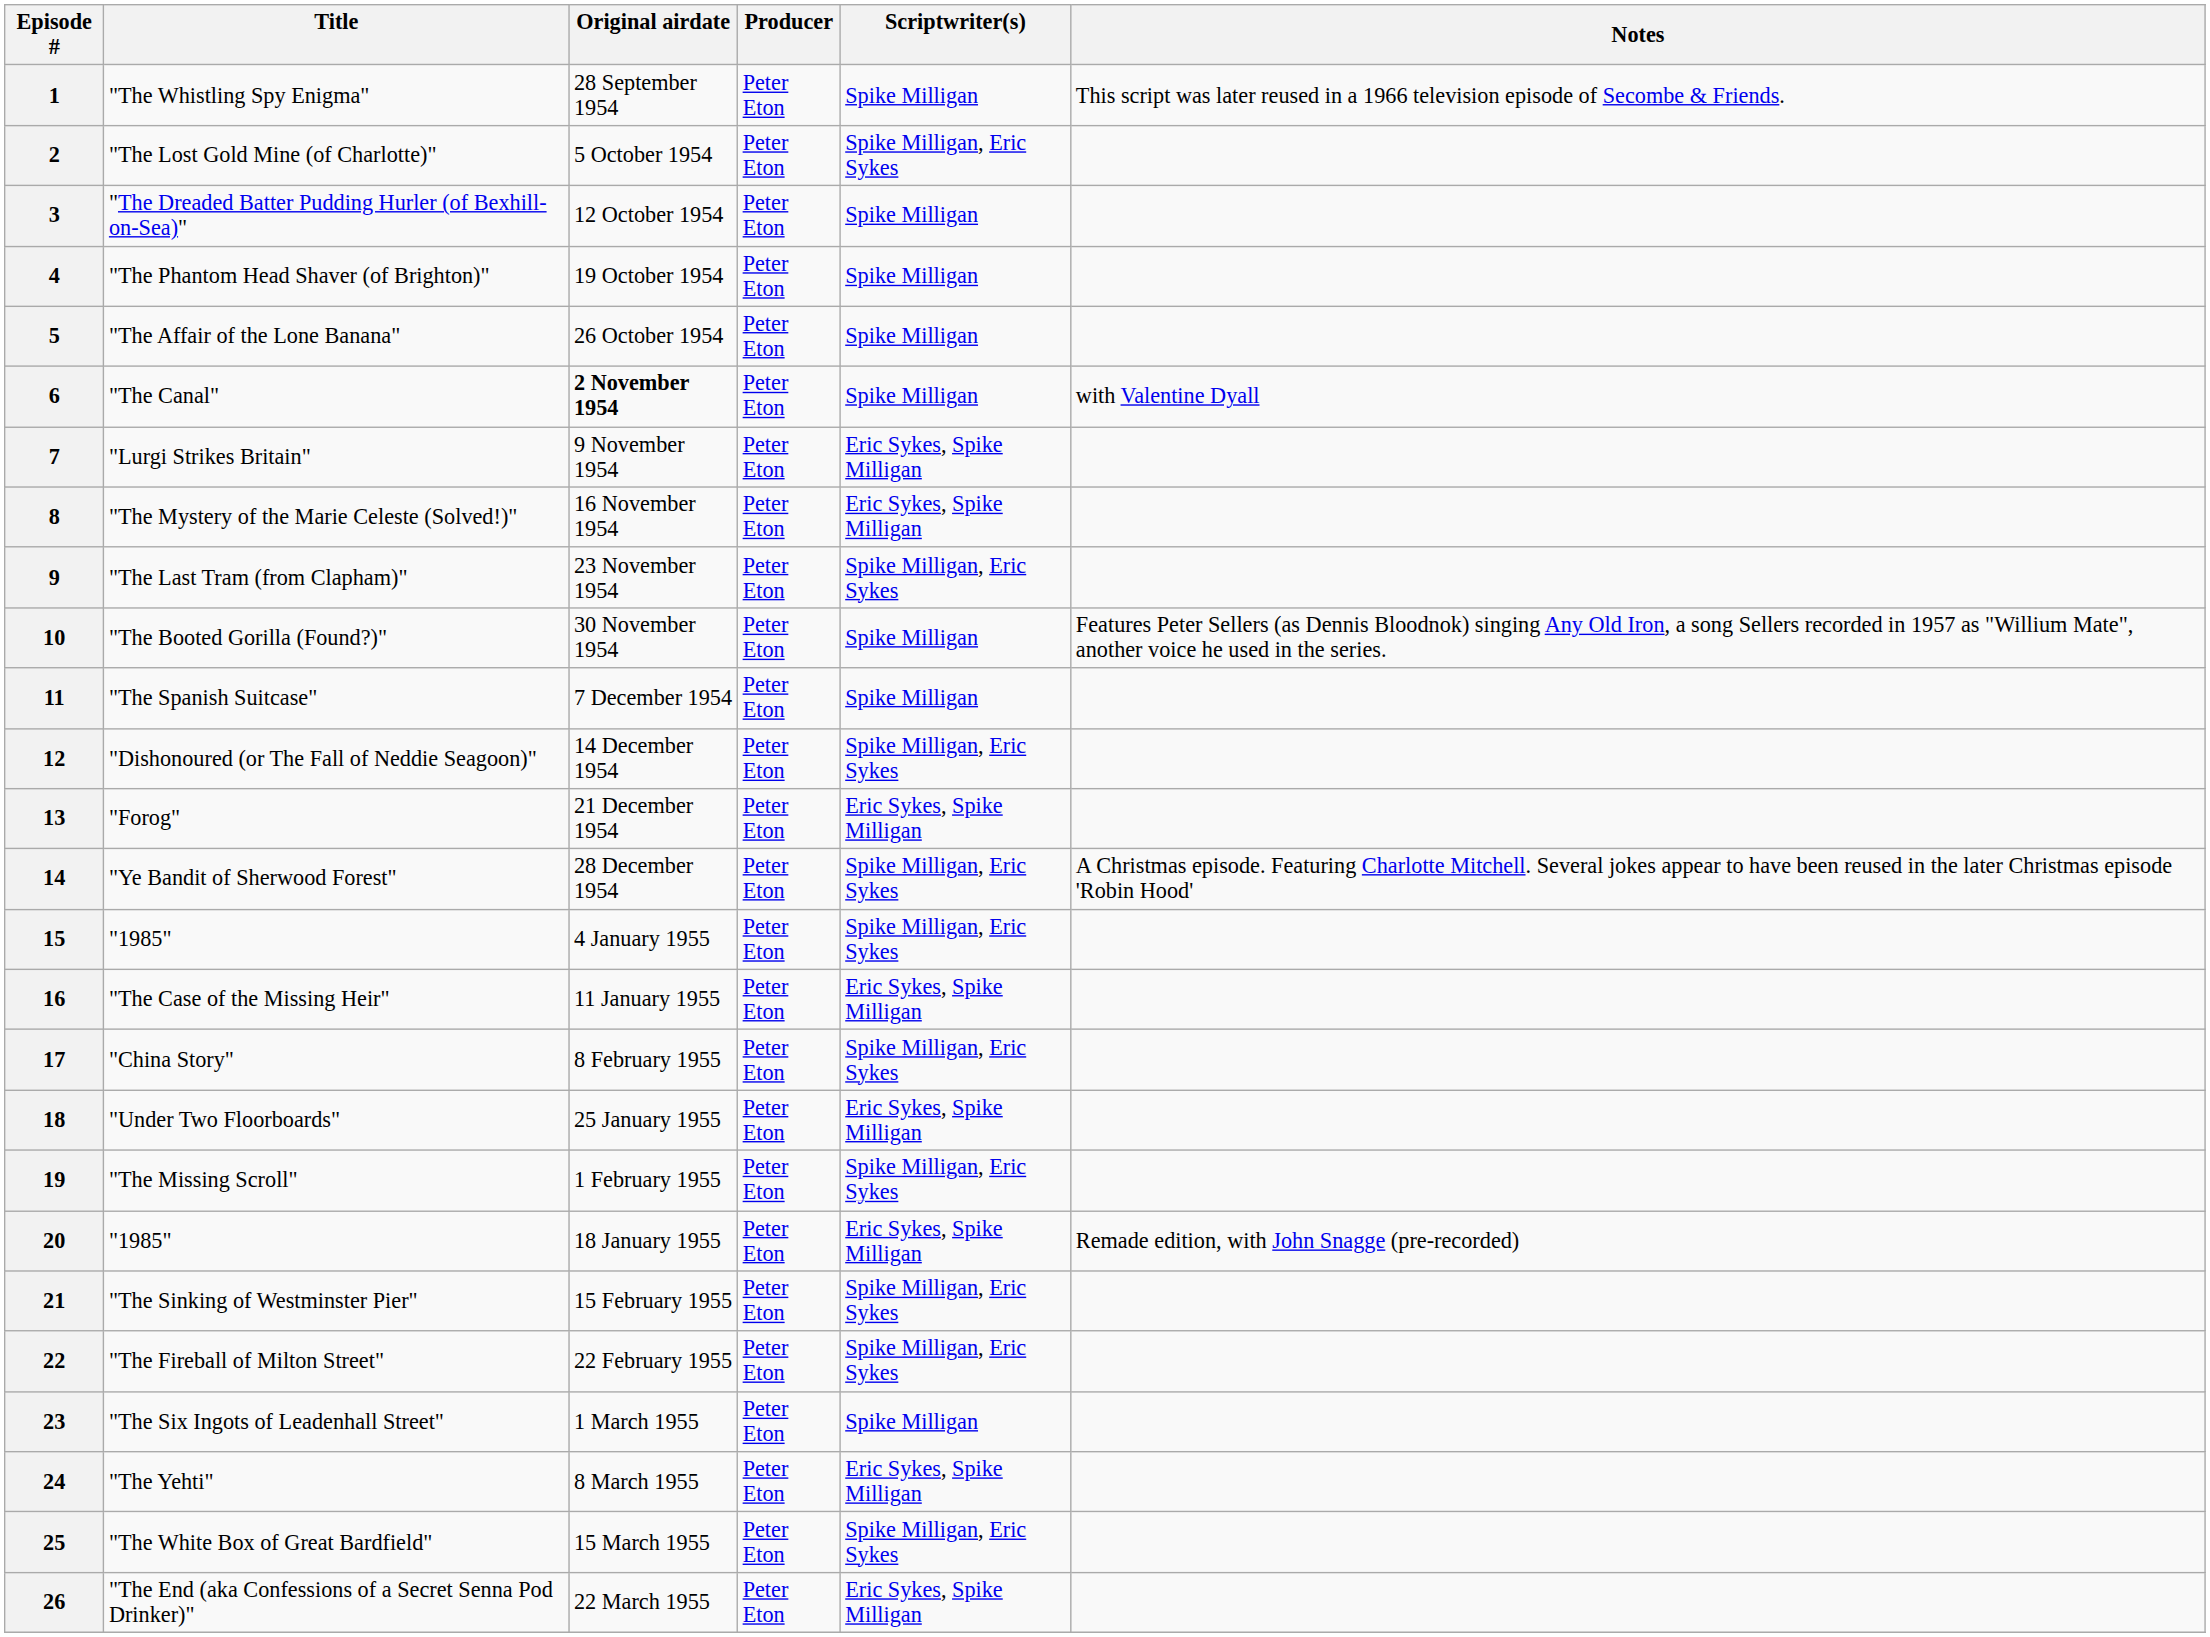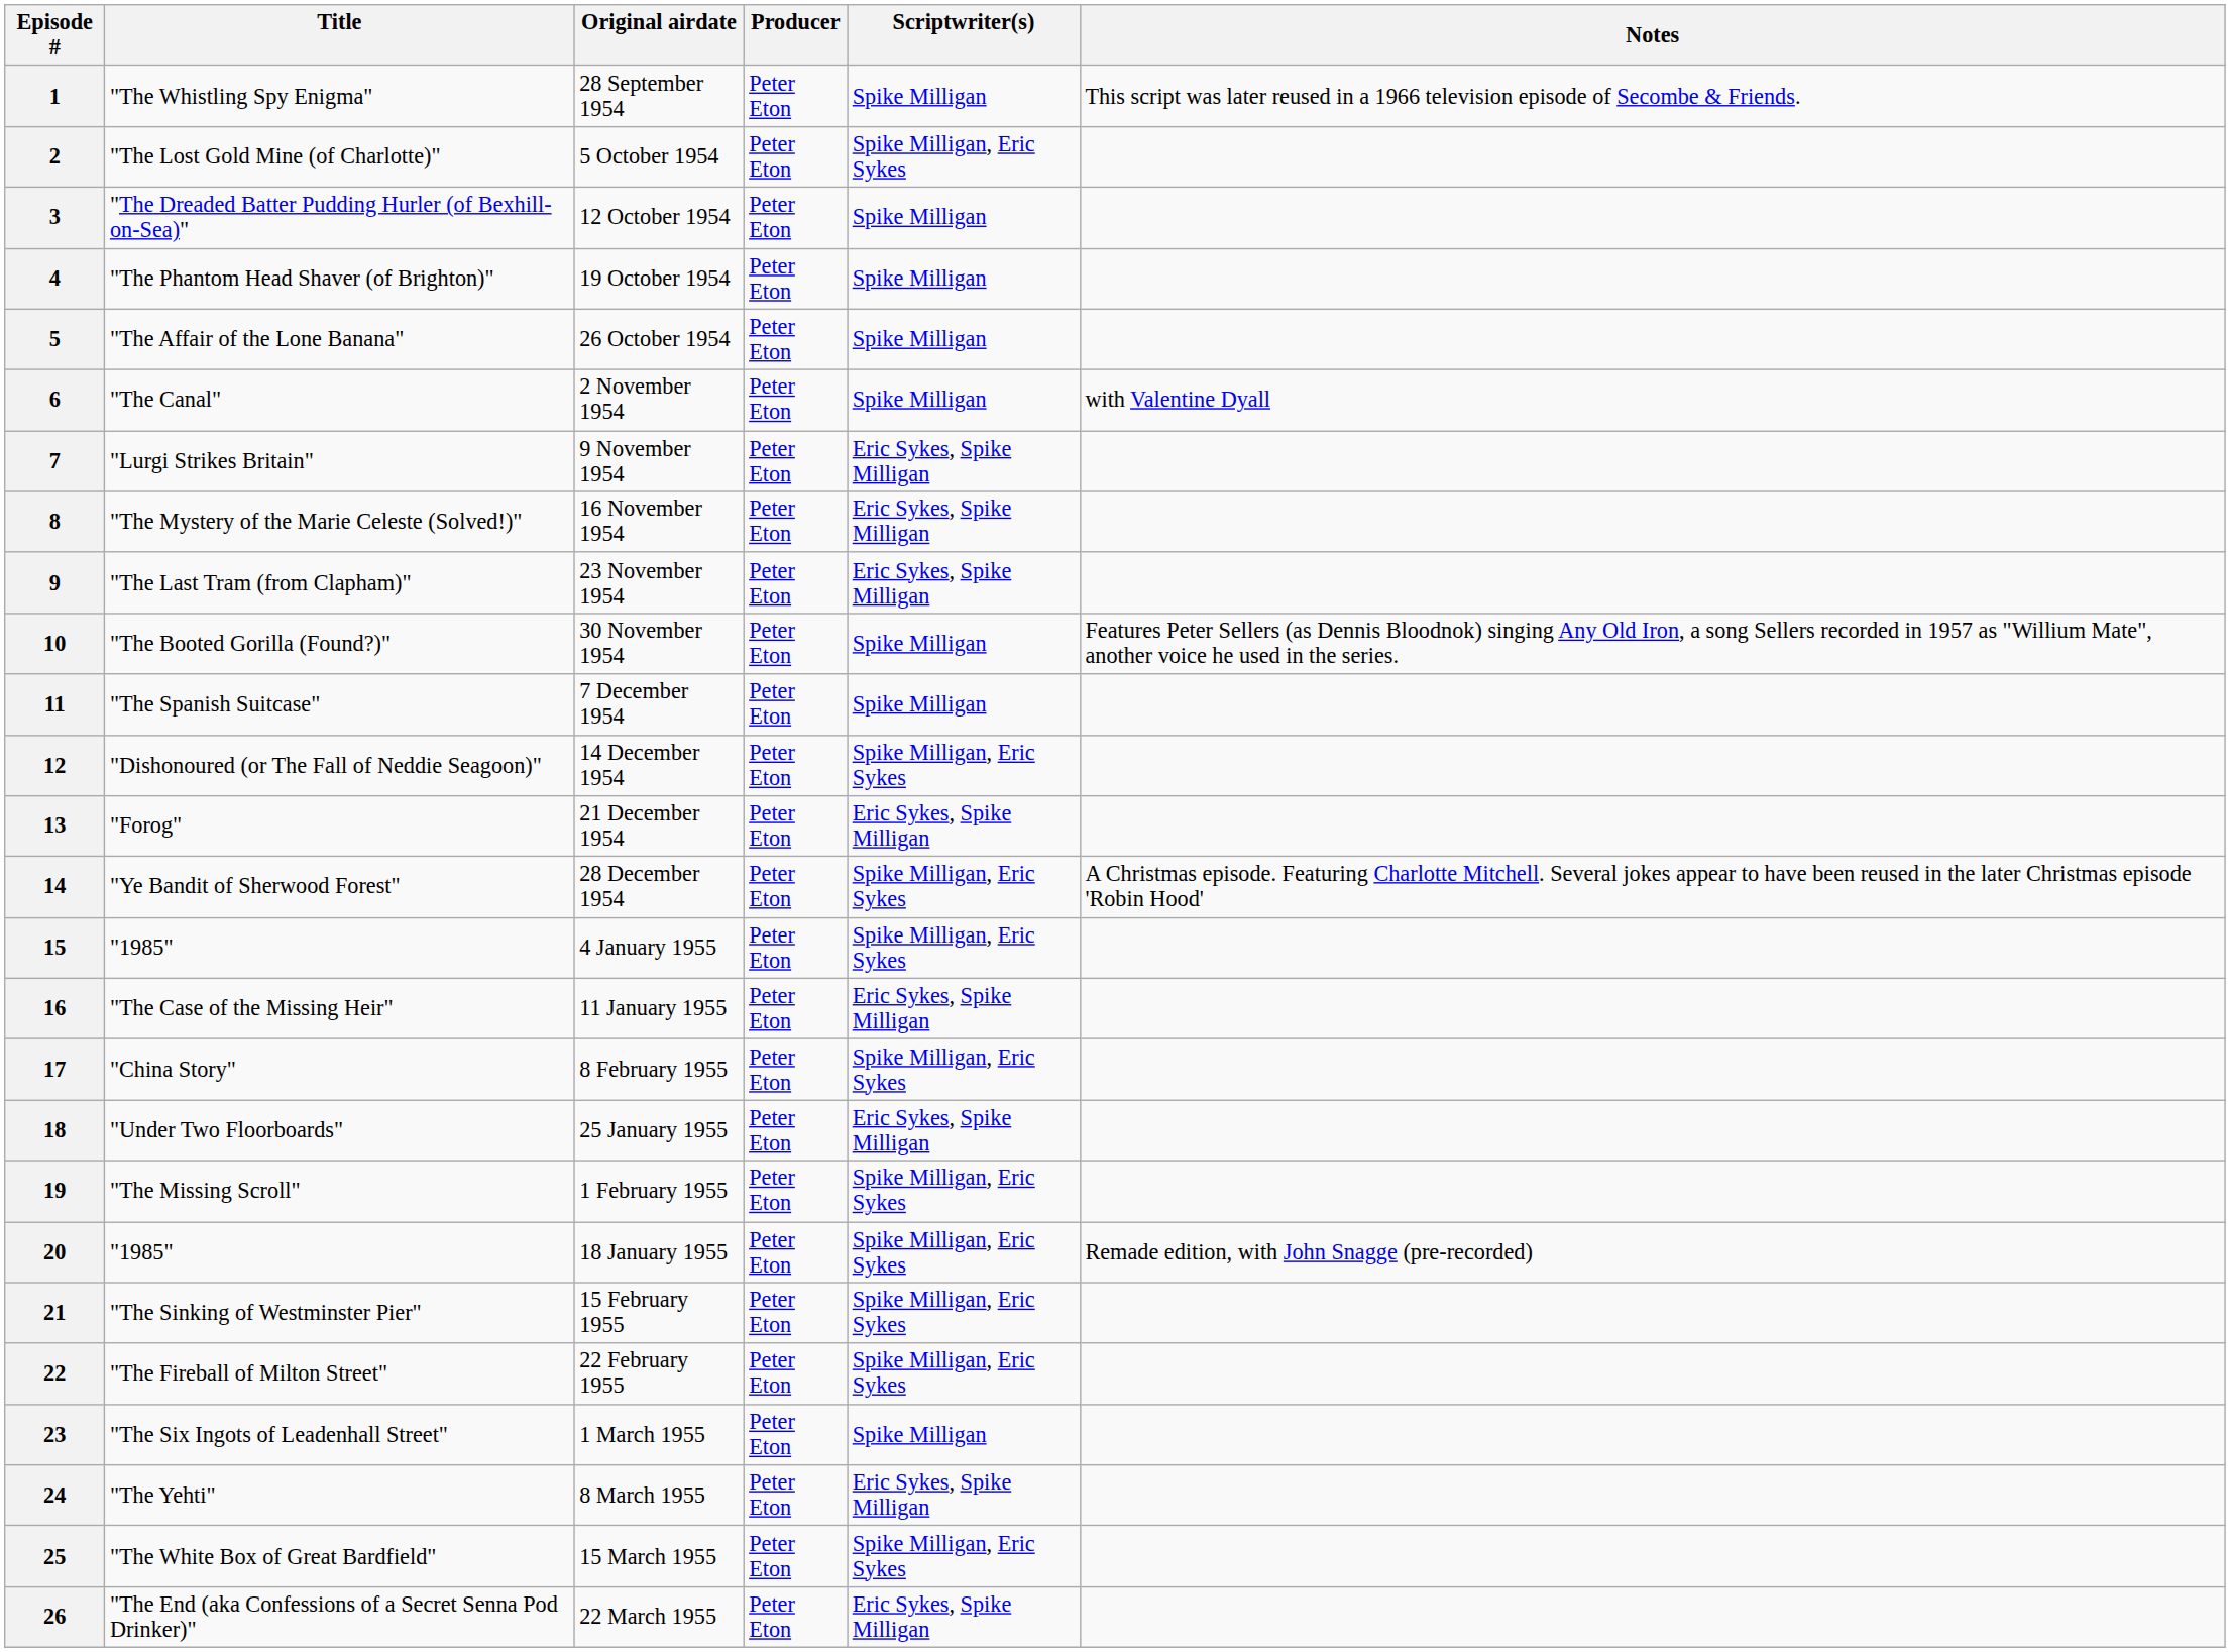6 | Original airdate: bold -> normal
9 | Scriptwriter(s): Spike Milligan, Eric Sykes -> Eric Sykes, Spike Milligan
20 | Scriptwriter(s): Eric Sykes, Spike Milligan -> Spike Milligan, Eric Sykes
